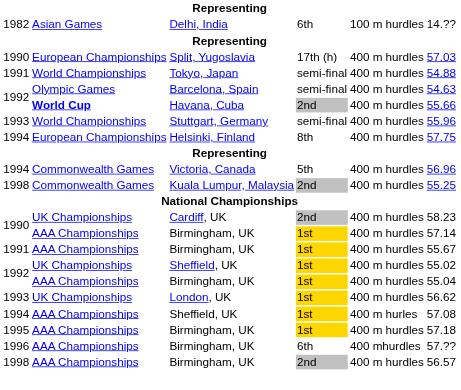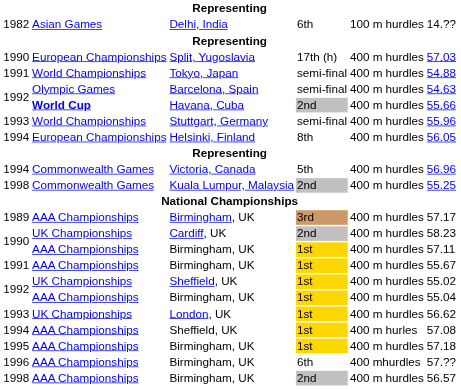Helsinki, Finland | column 6: 57.75 -> 56.05
+ row: 1989 | AAA Championships | Birmingham, UK | 3rd | 400 m hurdles | 57.17
1990 / Birmingham, UK | column 6: 57.14 -> 57.11
